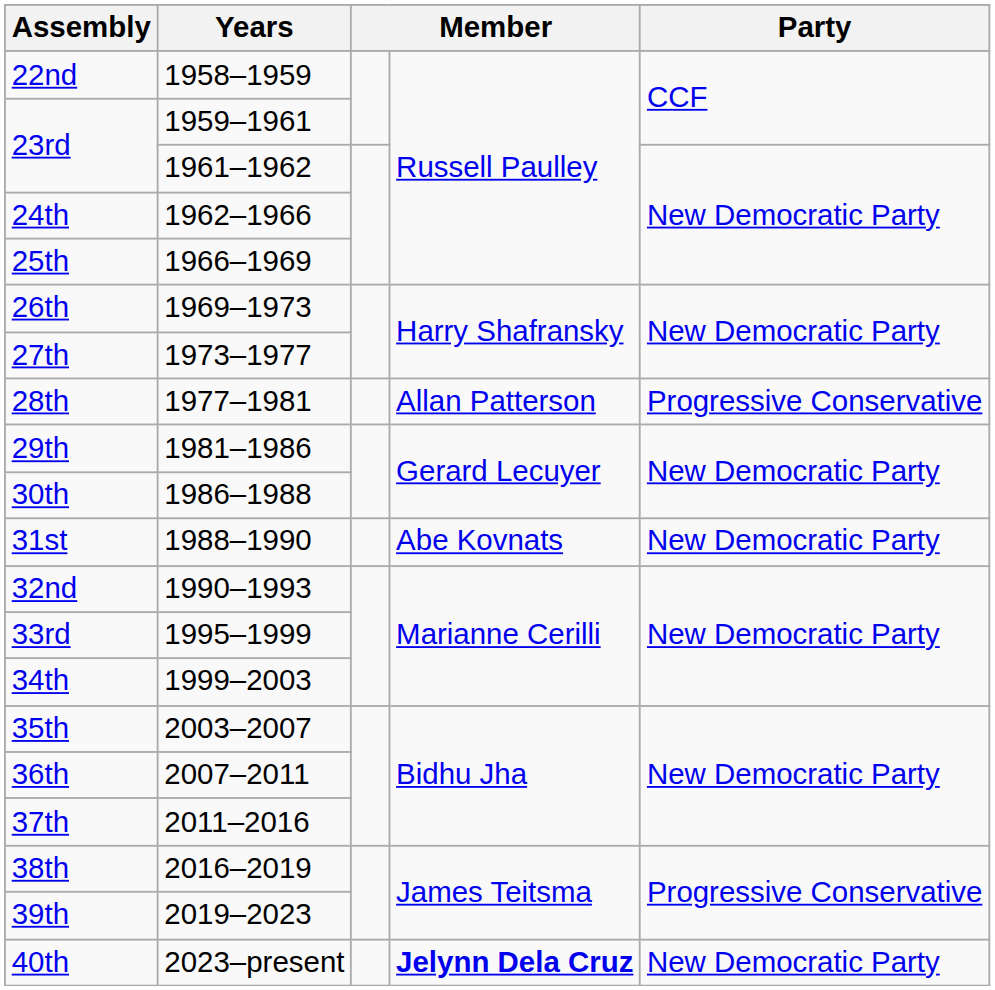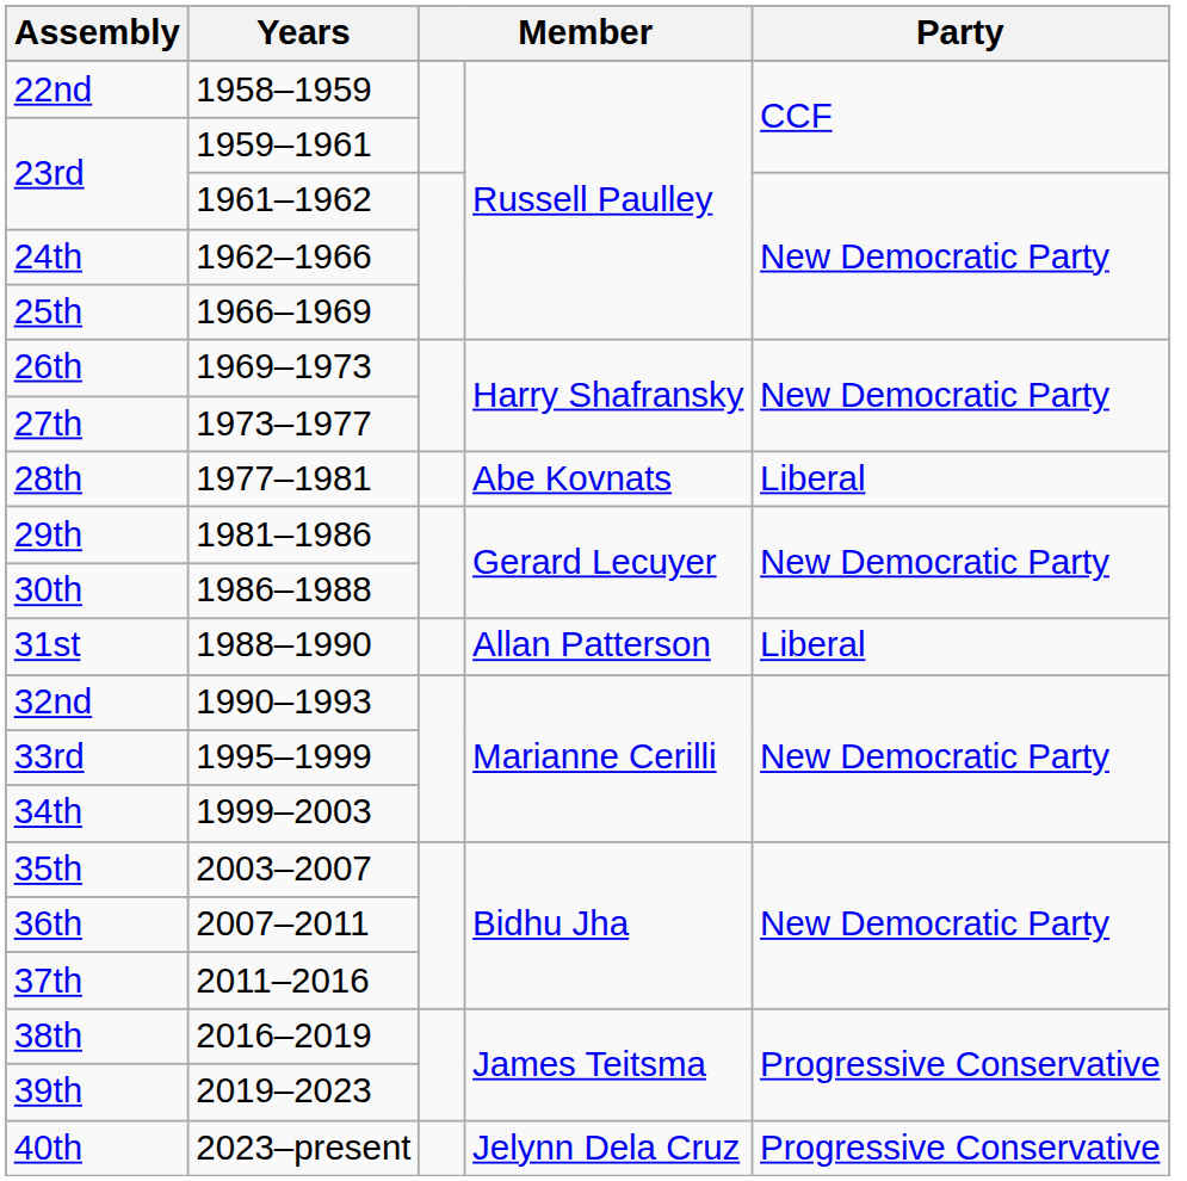28th | column 4: Allan Patterson -> Abe Kovnats
28th | Party: Progressive Conservative -> Liberal
31st | column 4: Abe Kovnats -> Allan Patterson
31st | Party: New Democratic Party -> Liberal
40th | column 4: bold -> normal
40th | Party: New Democratic Party -> Progressive Conservative
